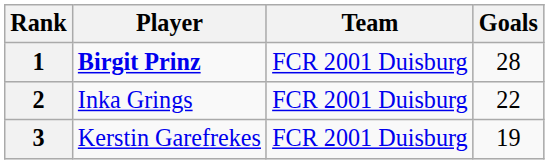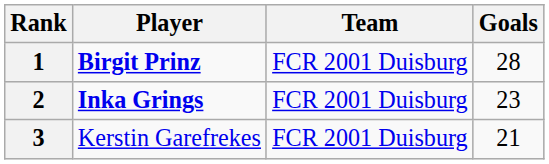2 | Player: normal -> bold
2 | Goals: 22 -> 23
3 | Goals: 19 -> 21
